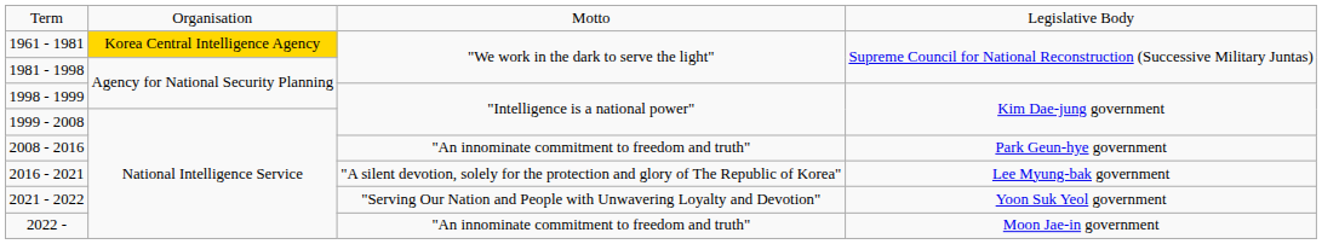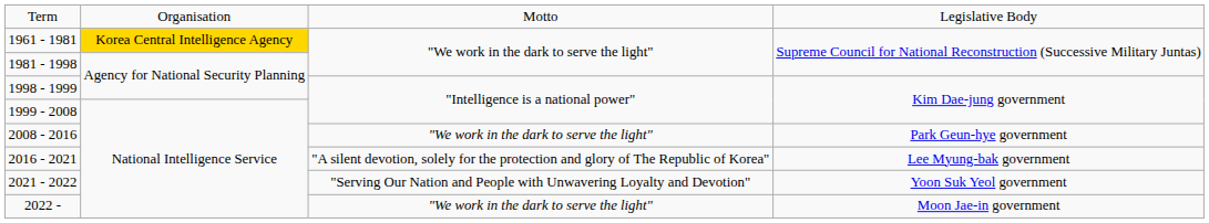2008 - 2016 | column 3: "An innominate commitment to freedom and truth" -> "We work in the dark to serve the light"
2022 - | column 3: "An innominate commitment to freedom and truth" -> "We work in the dark to serve the light"
